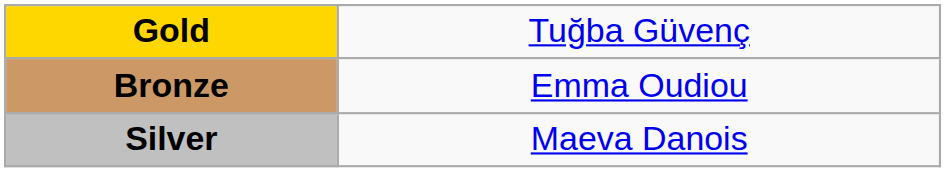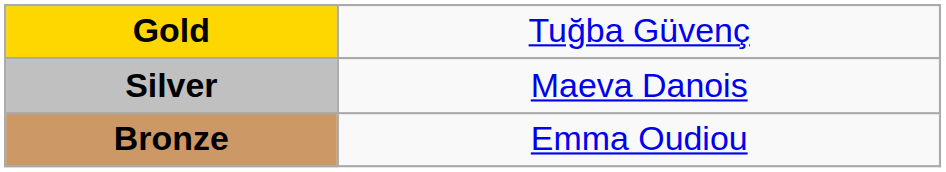rows swapped: Silver <-> Bronze
